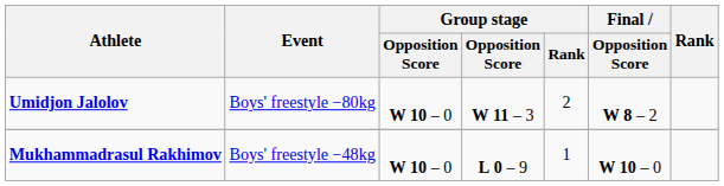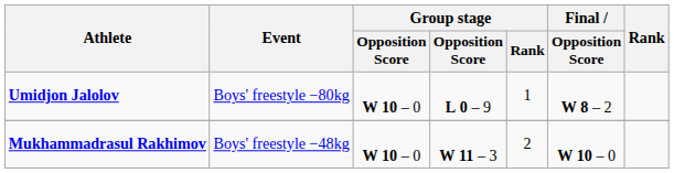Umidjon Jalolov | column 4: W 11 – 3 -> L 0 – 9
Umidjon Jalolov | Group stage / Rank: 2 -> 1
Mukhammadrasul Rakhimov | column 4: L 0 – 9 -> W 11 – 3
Mukhammadrasul Rakhimov | Group stage / Rank: 1 -> 2
